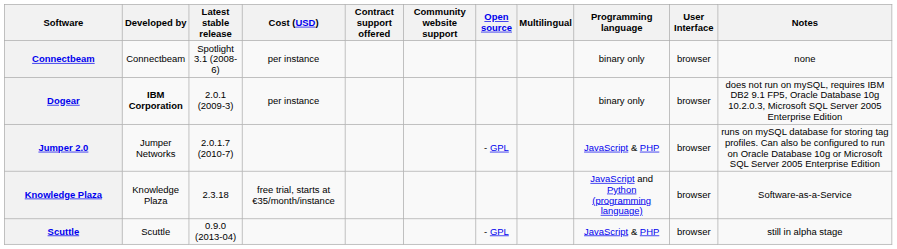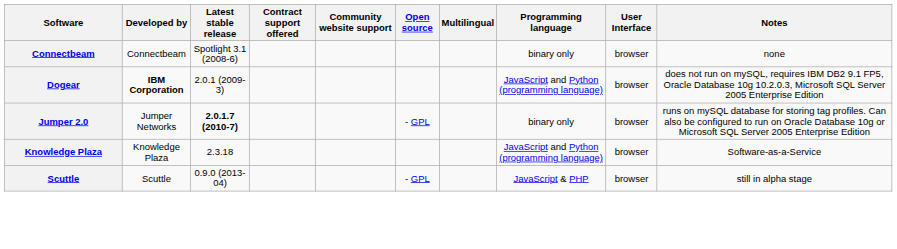- column: Cost (USD) | per instance | per instance | free trial, starts at €35/month/instance
Dogear | Programming language: binary only -> JavaScript and Python (programming language)
Jumper 2.0 | Latest stable release: normal -> bold
Jumper 2.0 | Programming language: JavaScript & PHP -> binary only
